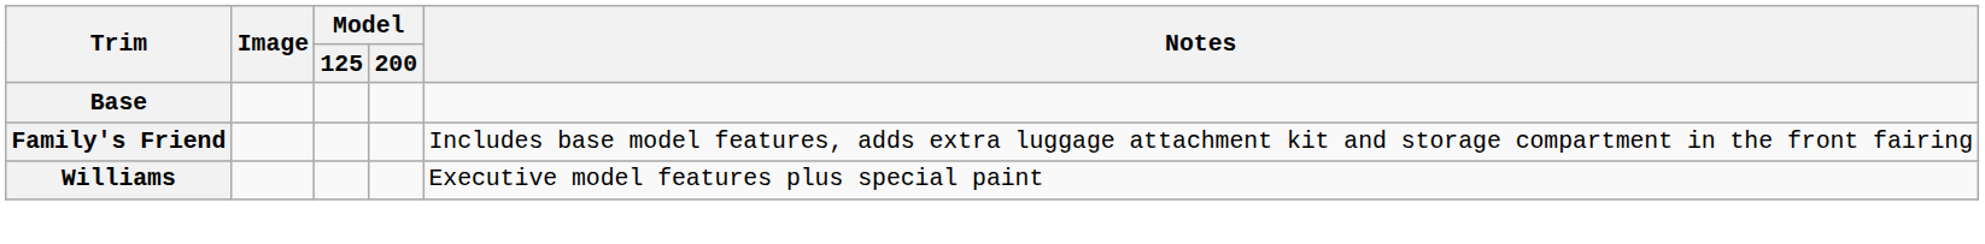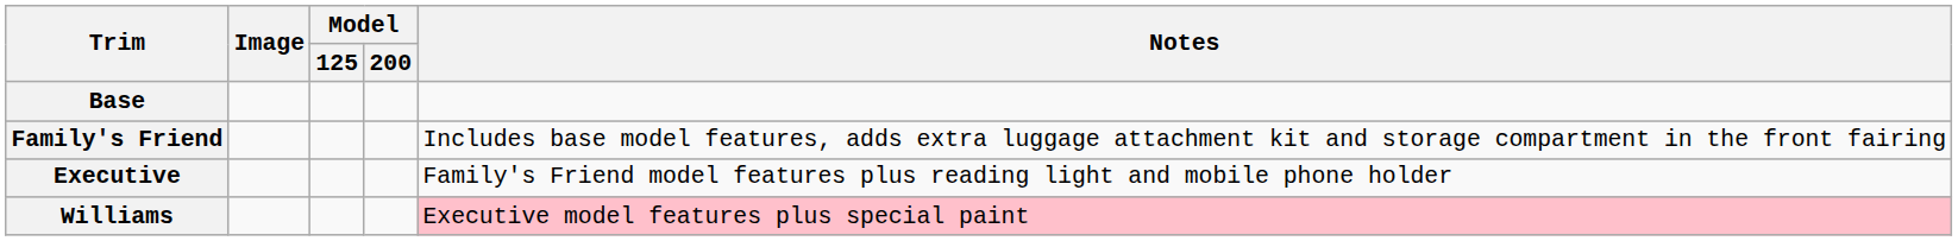+ row: Executive | Family's Friend model features plus reading light and mobile phone holder
Williams | Notes: no background -> pink background
